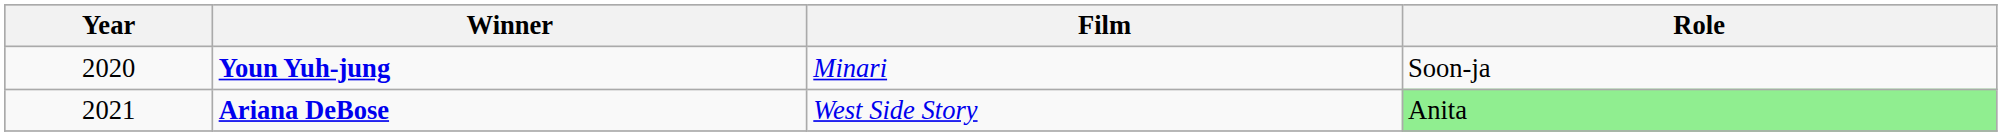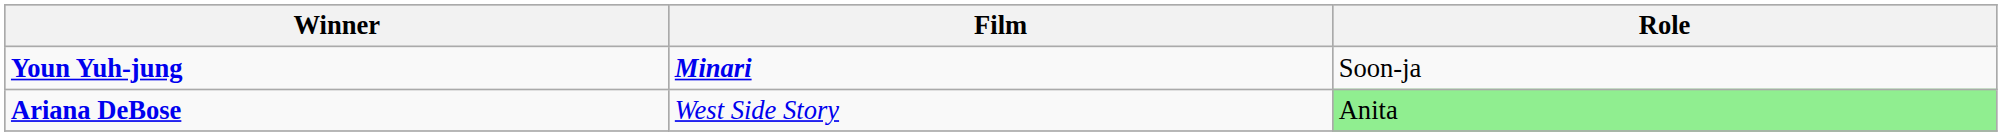- column: Year | 2020 | 2021
Youn Yuh-jung | Film: normal -> bold
